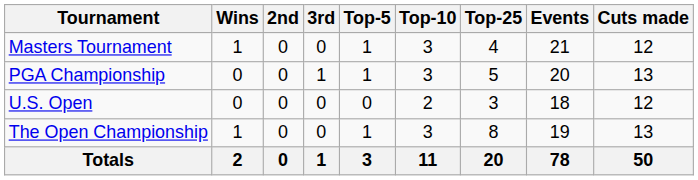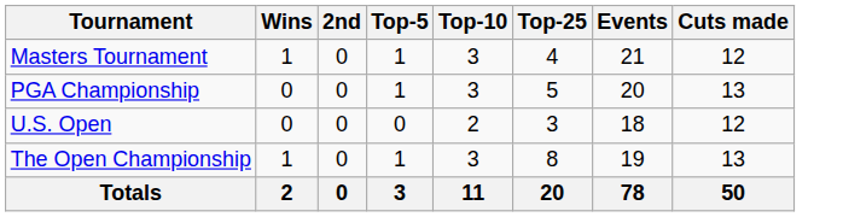- column: 3rd | 0 | 1 | 0 | 0 | 1
